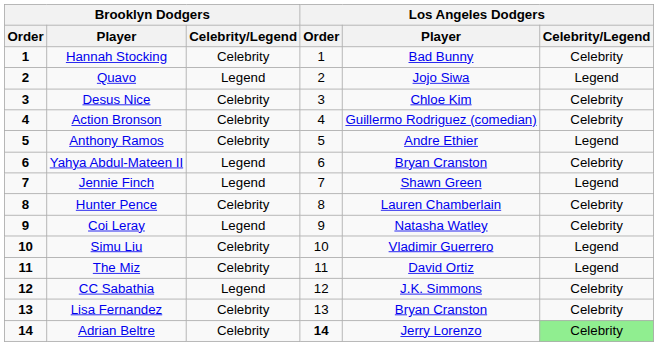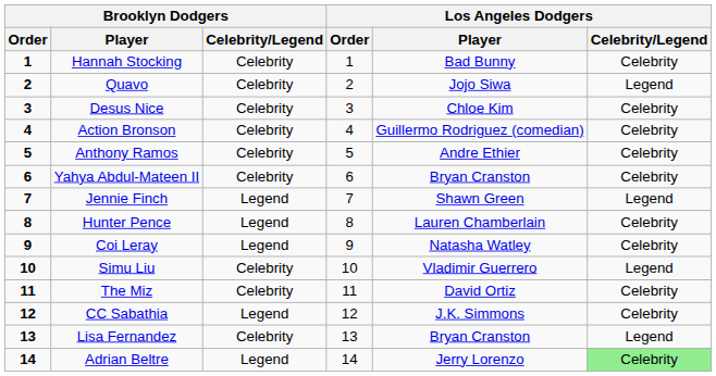Quavo | Brooklyn Dodgers / Celebrity/Legend: Legend -> Celebrity
Anthony Ramos | Los Angeles Dodgers / Celebrity/Legend: Legend -> Celebrity
Yahya Abdul-Mateen II | Brooklyn Dodgers / Celebrity/Legend: Legend -> Celebrity
Hunter Pence | Brooklyn Dodgers / Celebrity/Legend: Celebrity -> Legend
The Miz | Los Angeles Dodgers / Celebrity/Legend: Legend -> Celebrity
Lisa Fernandez | Los Angeles Dodgers / Celebrity/Legend: Celebrity -> Legend
Adrian Beltre | Brooklyn Dodgers / Celebrity/Legend: Celebrity -> Legend
Adrian Beltre | Los Angeles Dodgers / Order: bold -> normal
